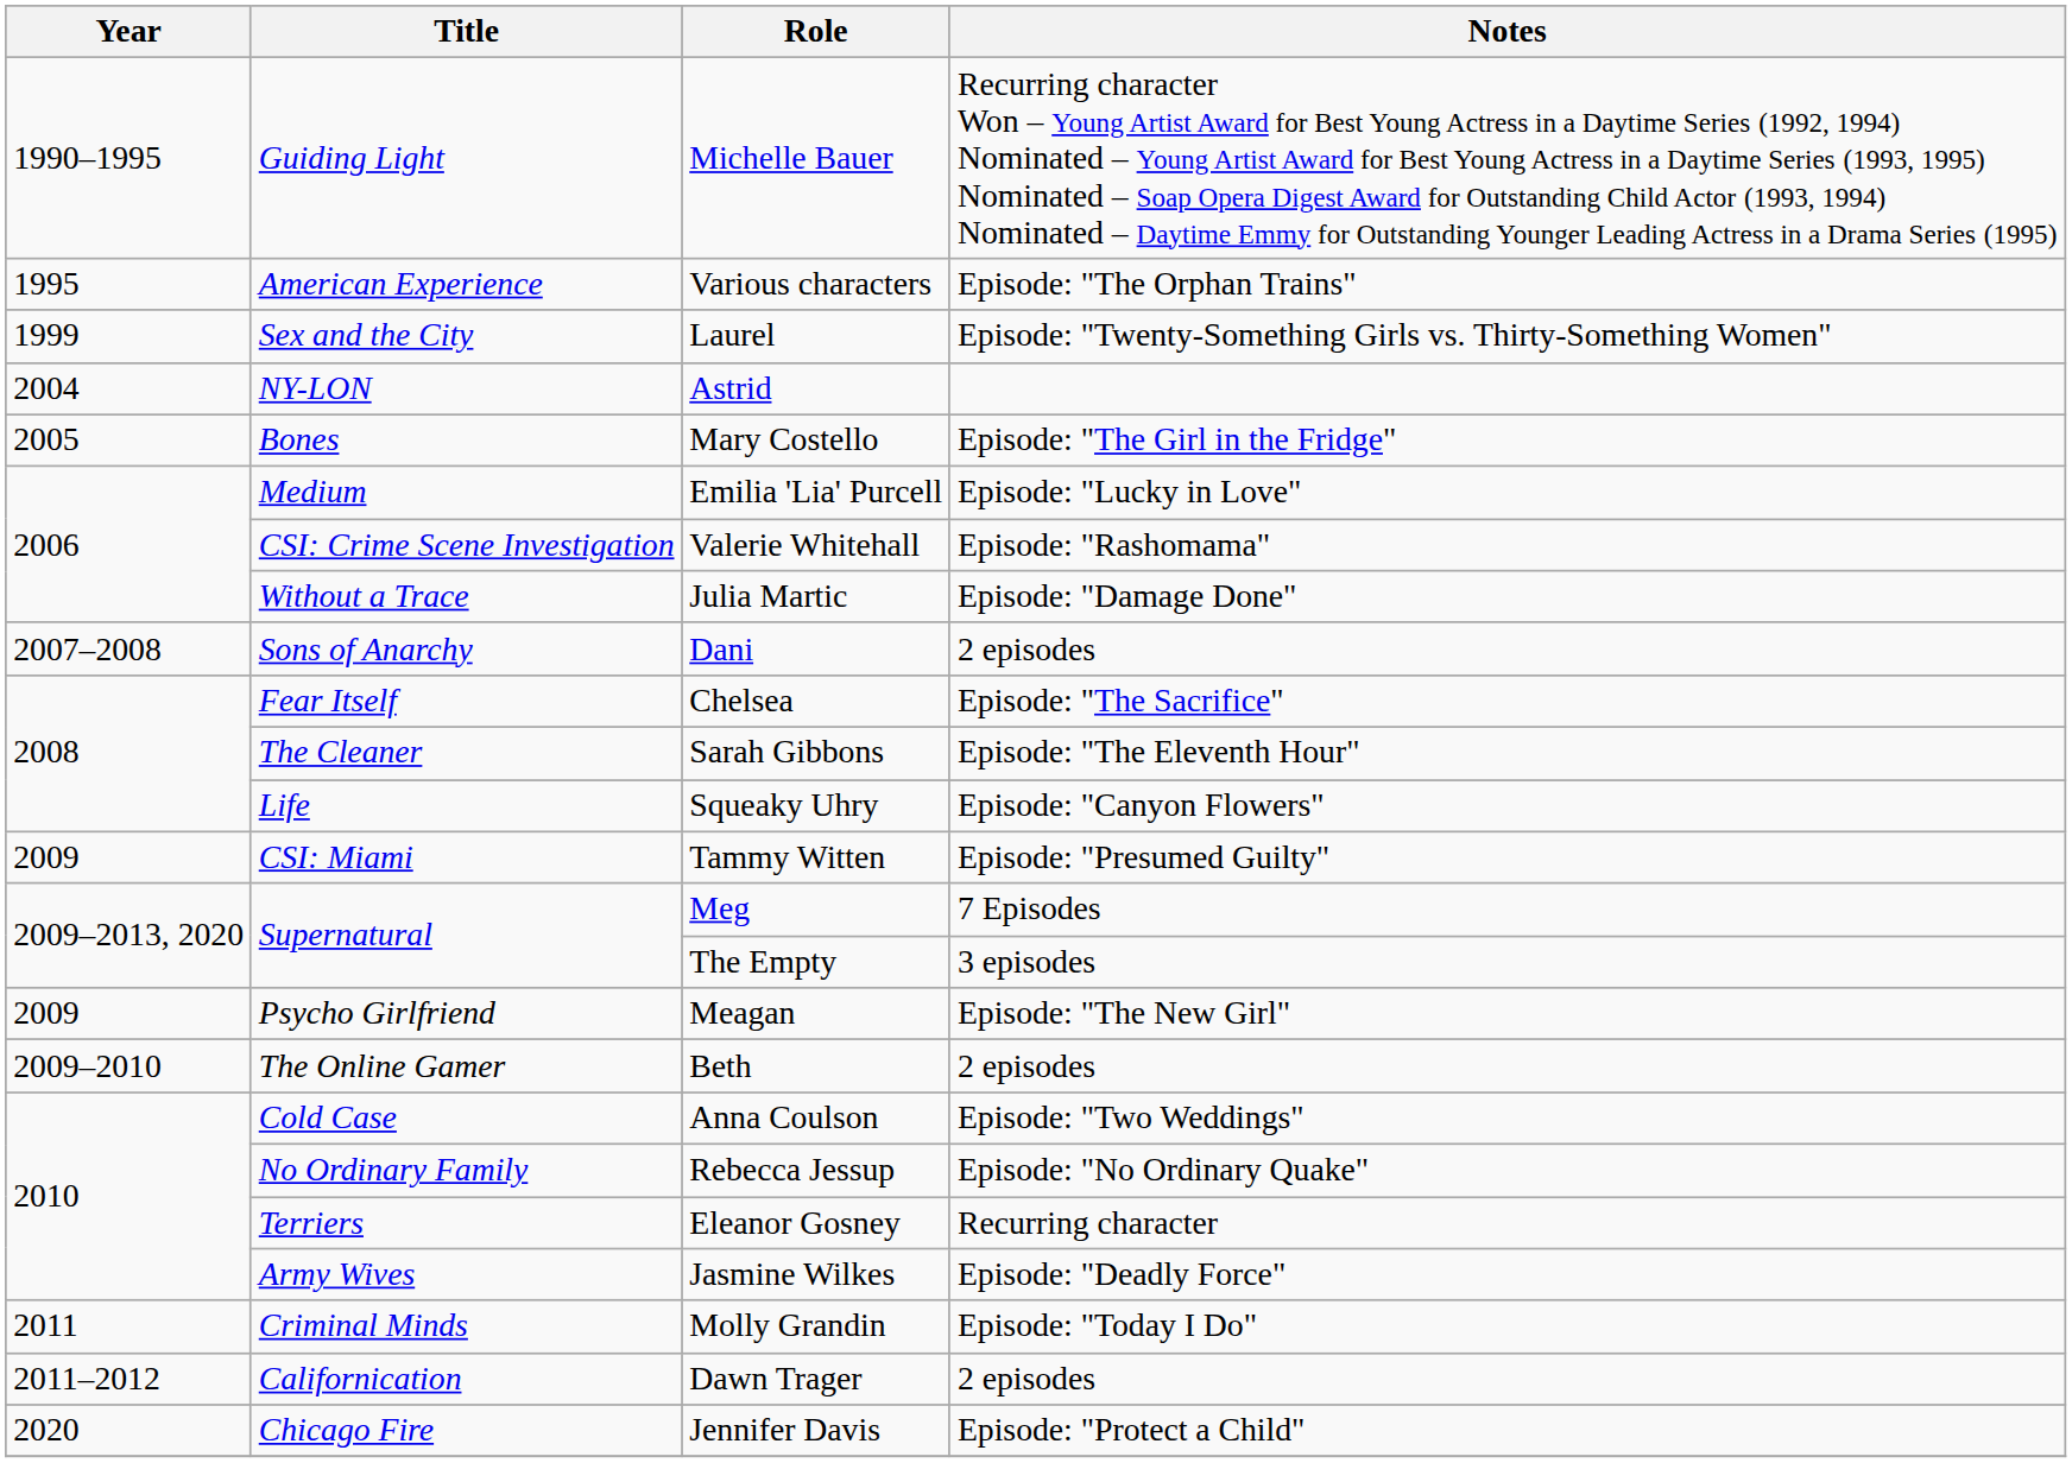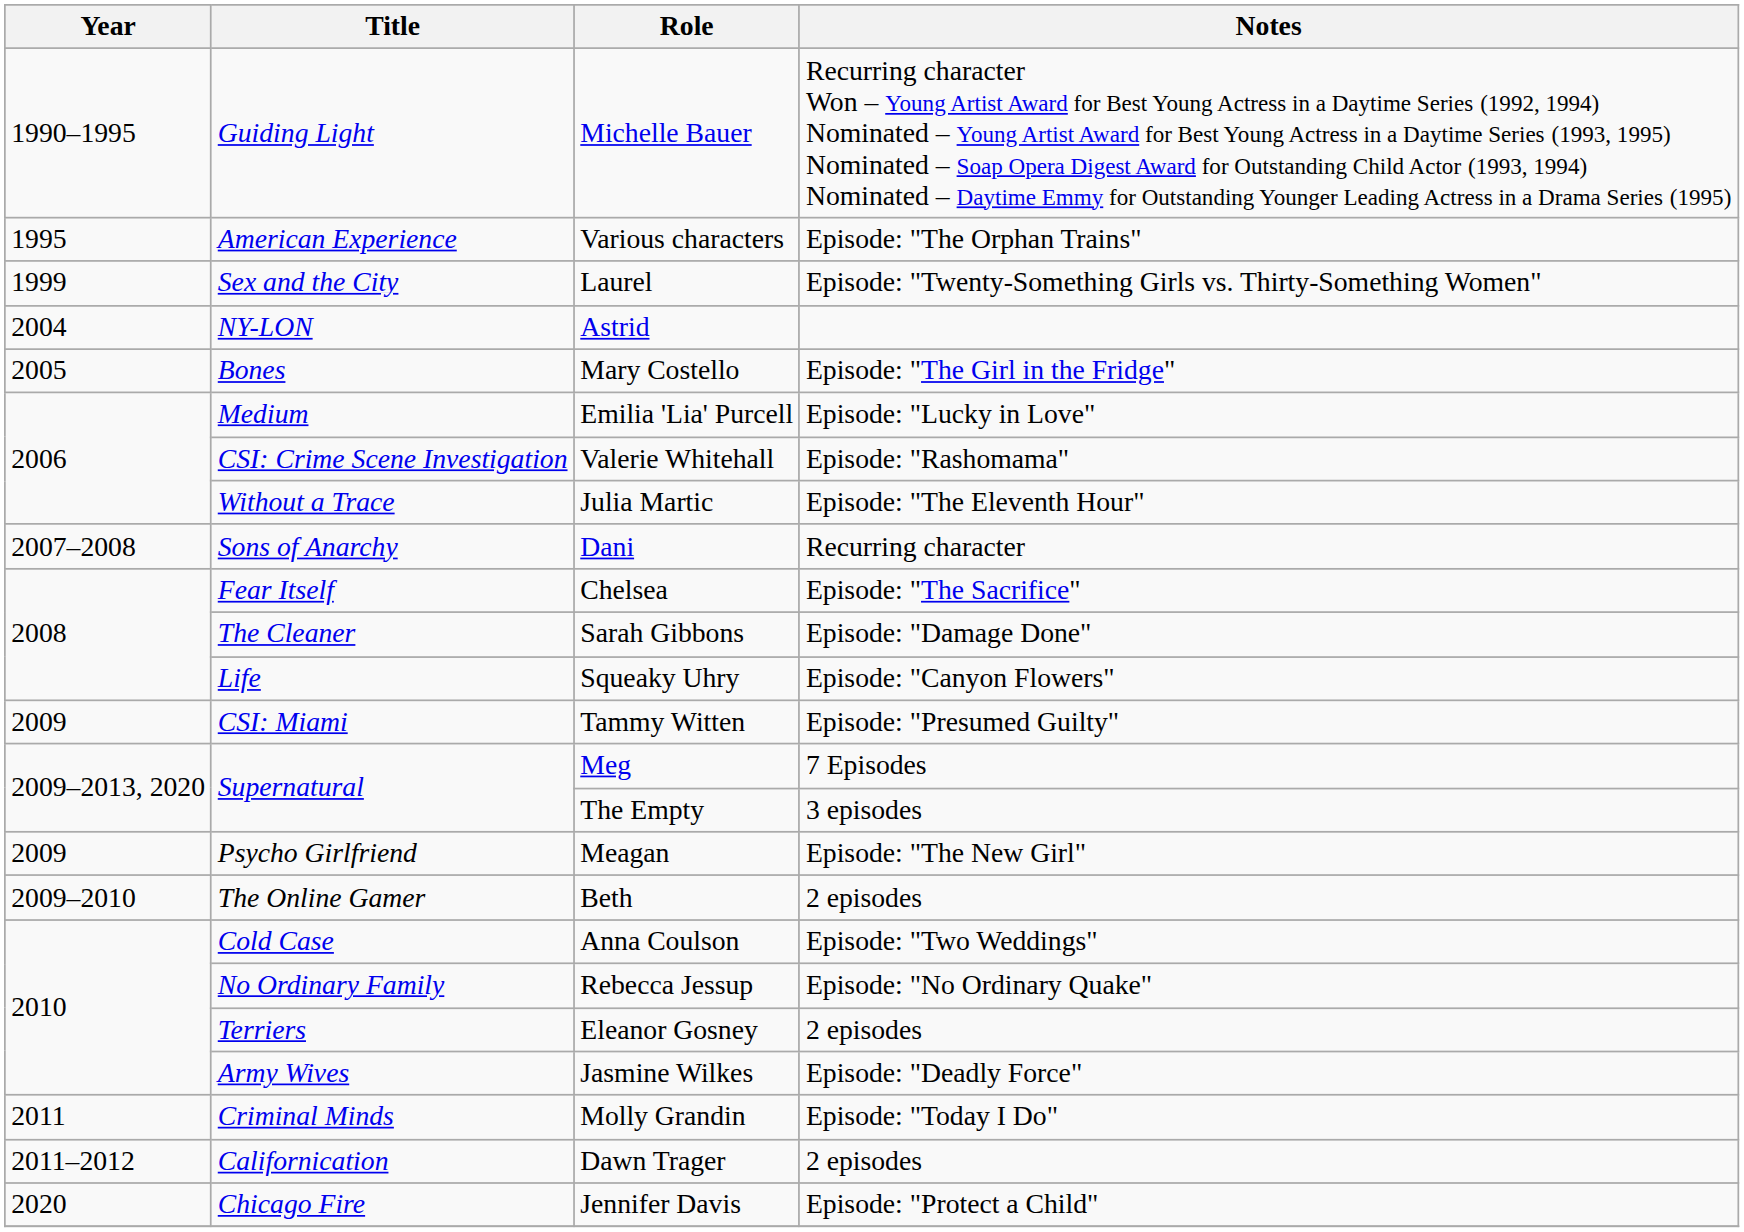Julia Martic | Notes: Episode: "Damage Done" -> Episode: "The Eleventh Hour"
Dani | Notes: 2 episodes -> Recurring character
Sarah Gibbons | Notes: Episode: "The Eleventh Hour" -> Episode: "Damage Done"
Eleanor Gosney | Notes: Recurring character -> 2 episodes
